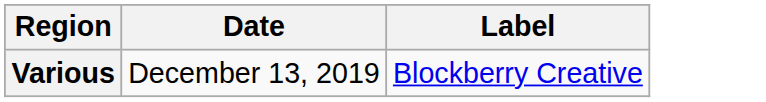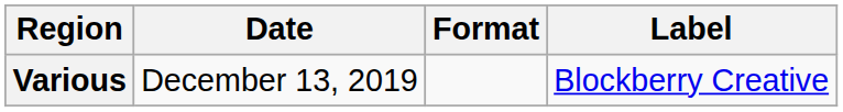+ column: Format
